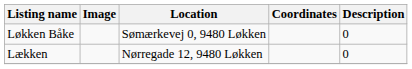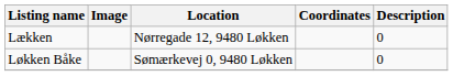rows swapped: Lækken <-> Løkken Båke
